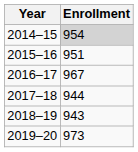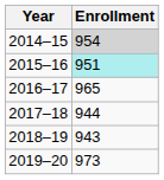2015–16 | Enrollment: no background -> paleturquoise background
2016–17 | Enrollment: 967 -> 965
